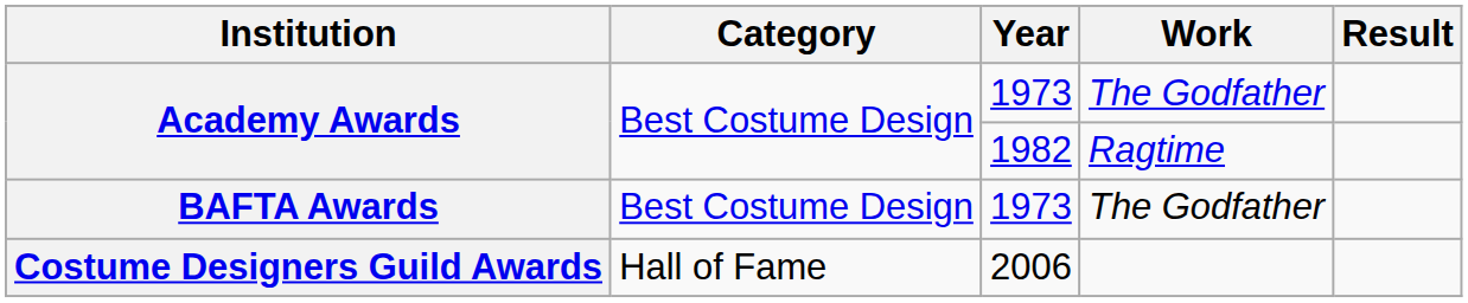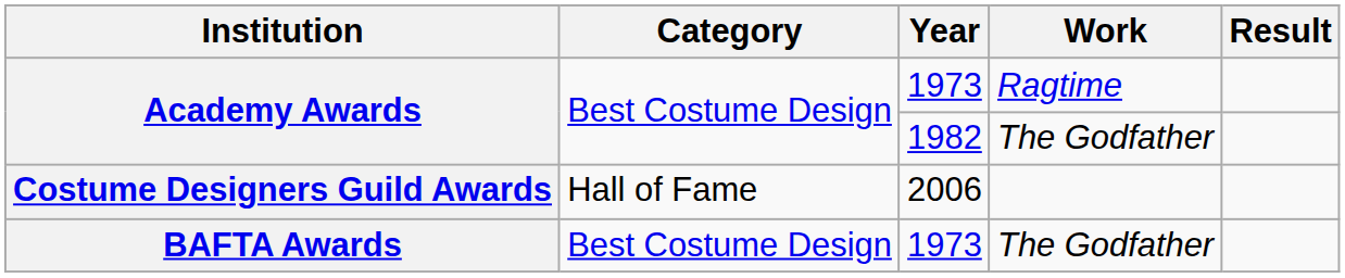Academy Awards / 1973 | Work: The Godfather -> Ragtime
Academy Awards / 1982 | Work: Ragtime -> The Godfather
rows swapped: BAFTA Awards <-> Costume Designers Guild Awards
